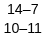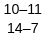rows swapped: 14–7 <-> 10–11
